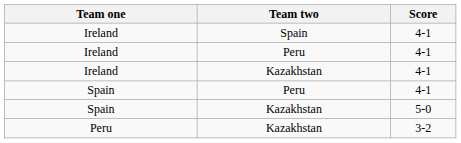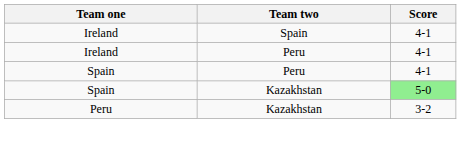- row: Ireland | Kazakhstan | 4-1
Spain / Kazakhstan | Score: no background -> lightgreen background
